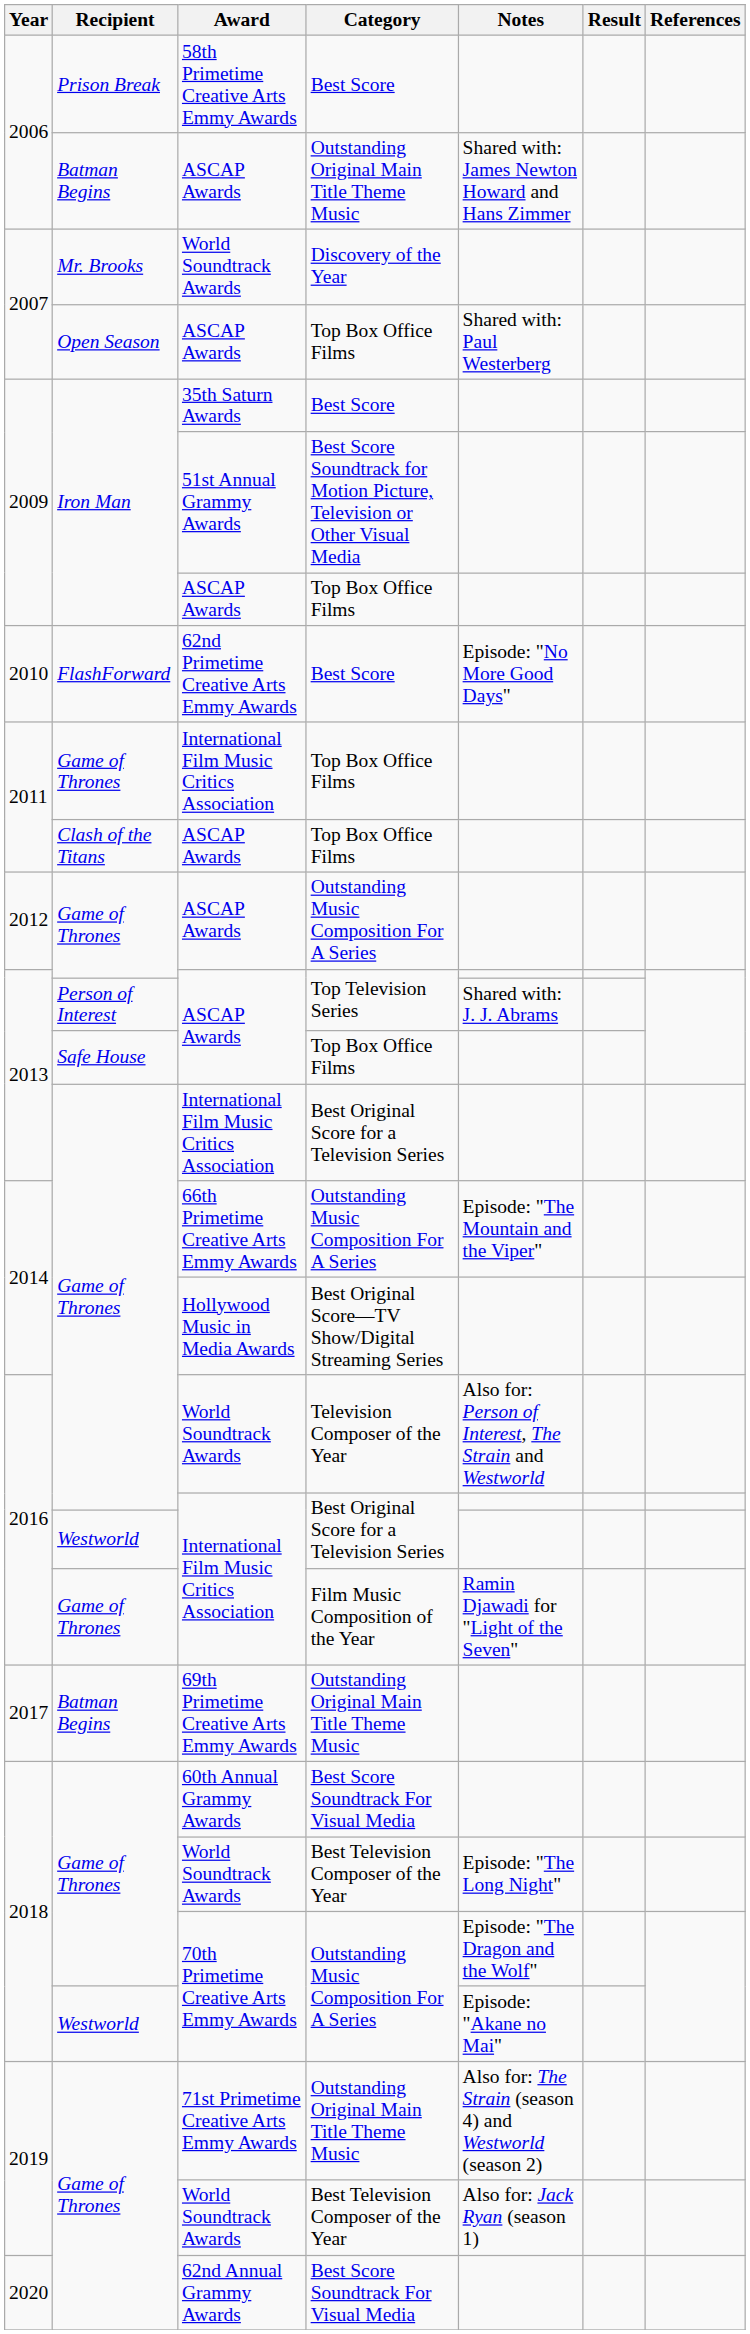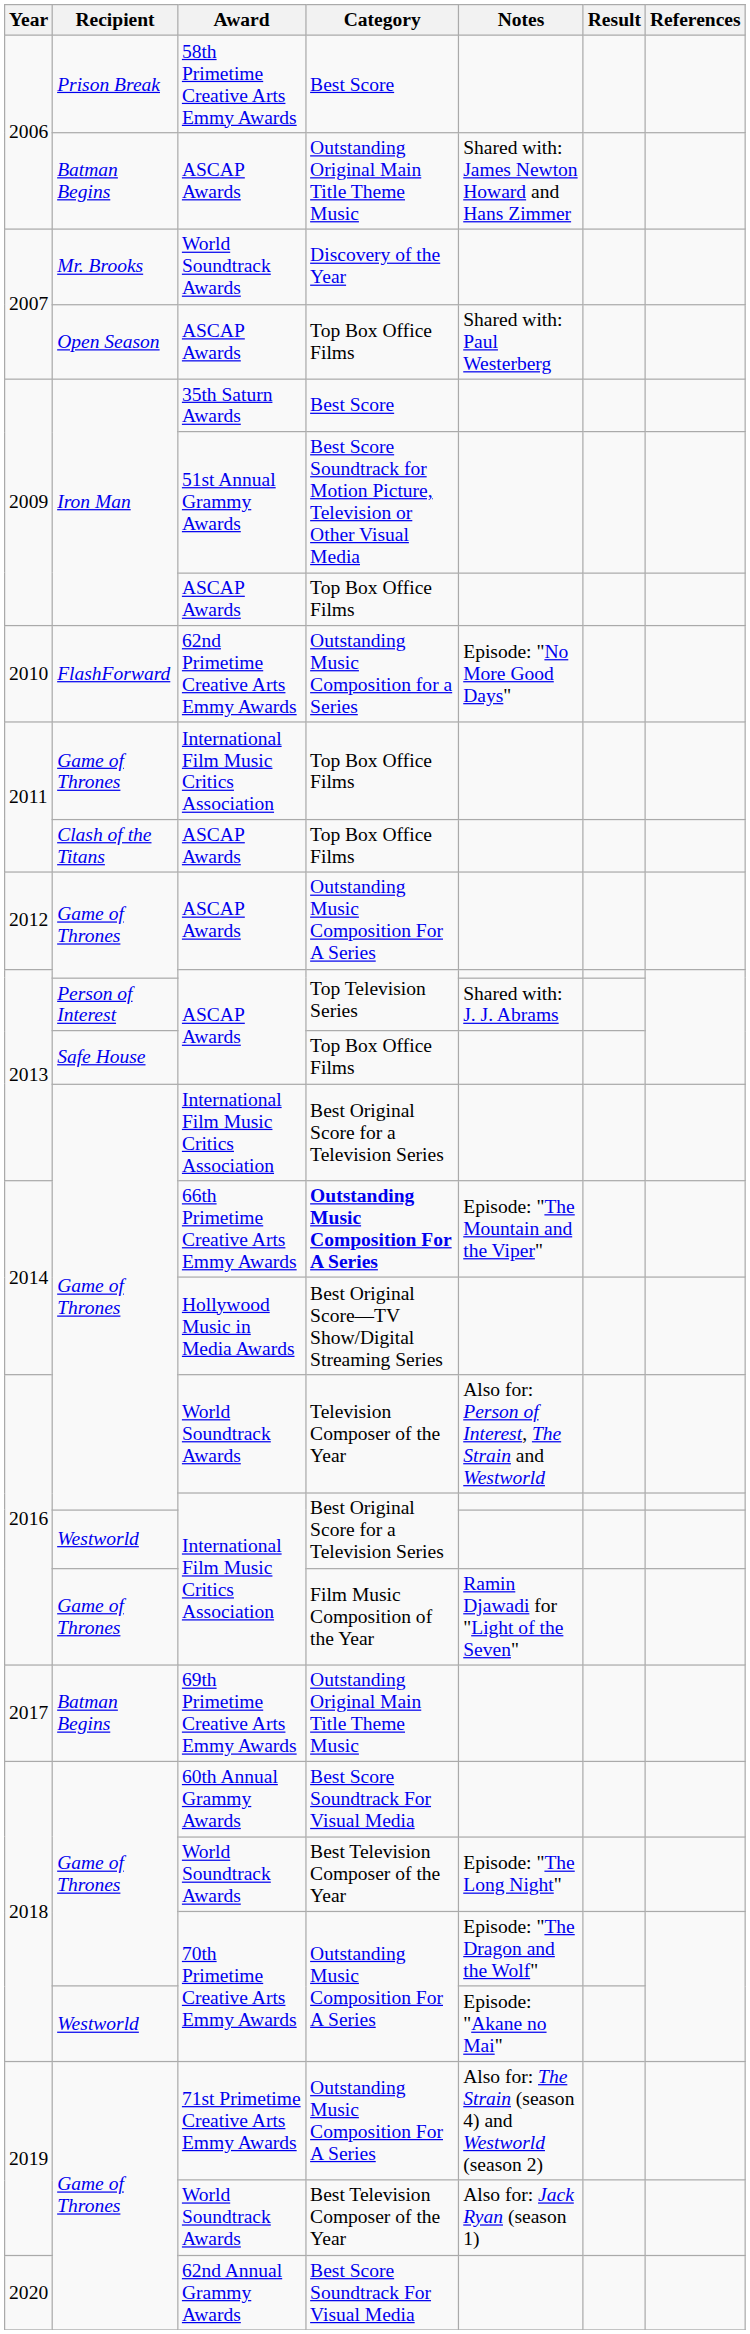62nd Primetime Creative Arts Emmy Awards | Category: Best Score -> Outstanding Music Composition for a Series
66th Primetime Creative Arts Emmy Awards | Category: normal -> bold
71st Primetime Creative Arts Emmy Awards | Category: Outstanding Original Main Title Theme Music -> Outstanding Music Composition For A Series
